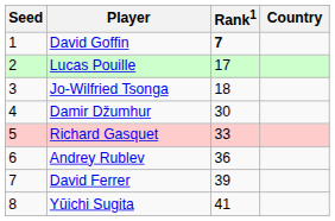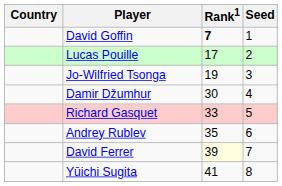columns swapped: Country <-> Seed
Jo-Wilfried Tsonga | Rank1: 18 -> 19
Andrey Rublev | Rank1: 36 -> 35
David Ferrer | Rank1: no background -> lightyellow background
